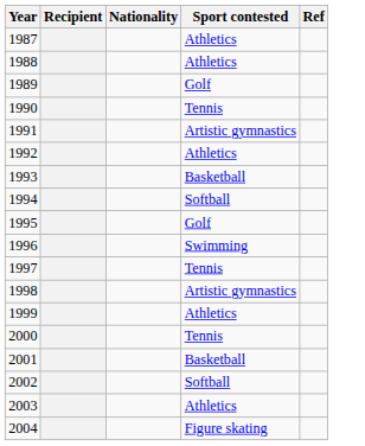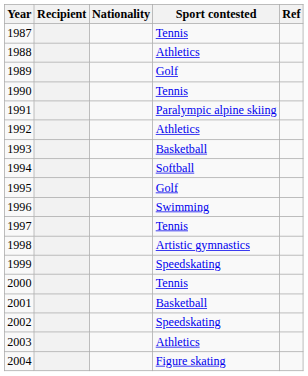1987 | Sport contested: Athletics -> Tennis
1991 | Sport contested: Artistic gymnastics -> Paralympic alpine skiing
1999 | Sport contested: Athletics -> Speedskating
2002 | Sport contested: Softball -> Speedskating
